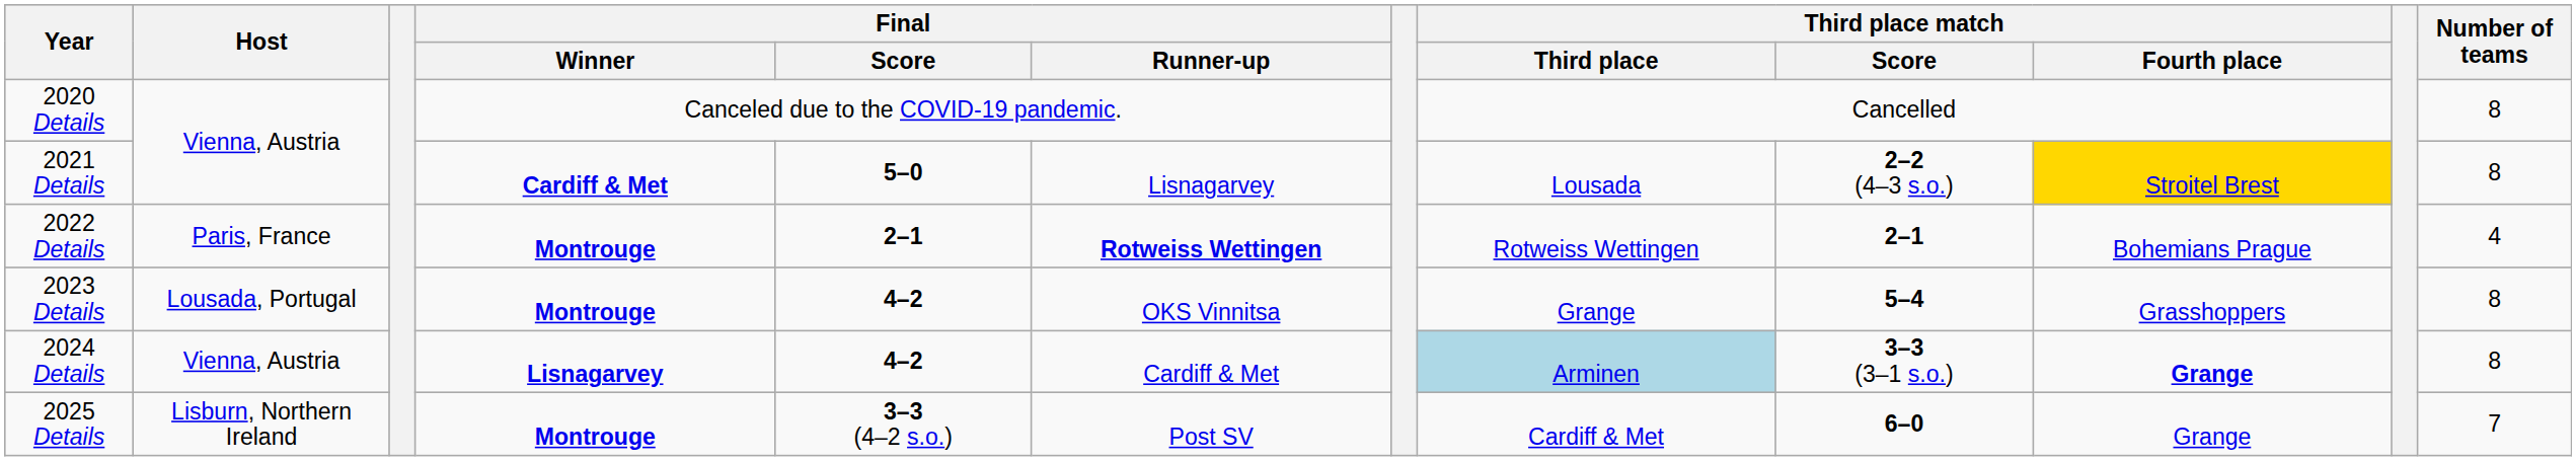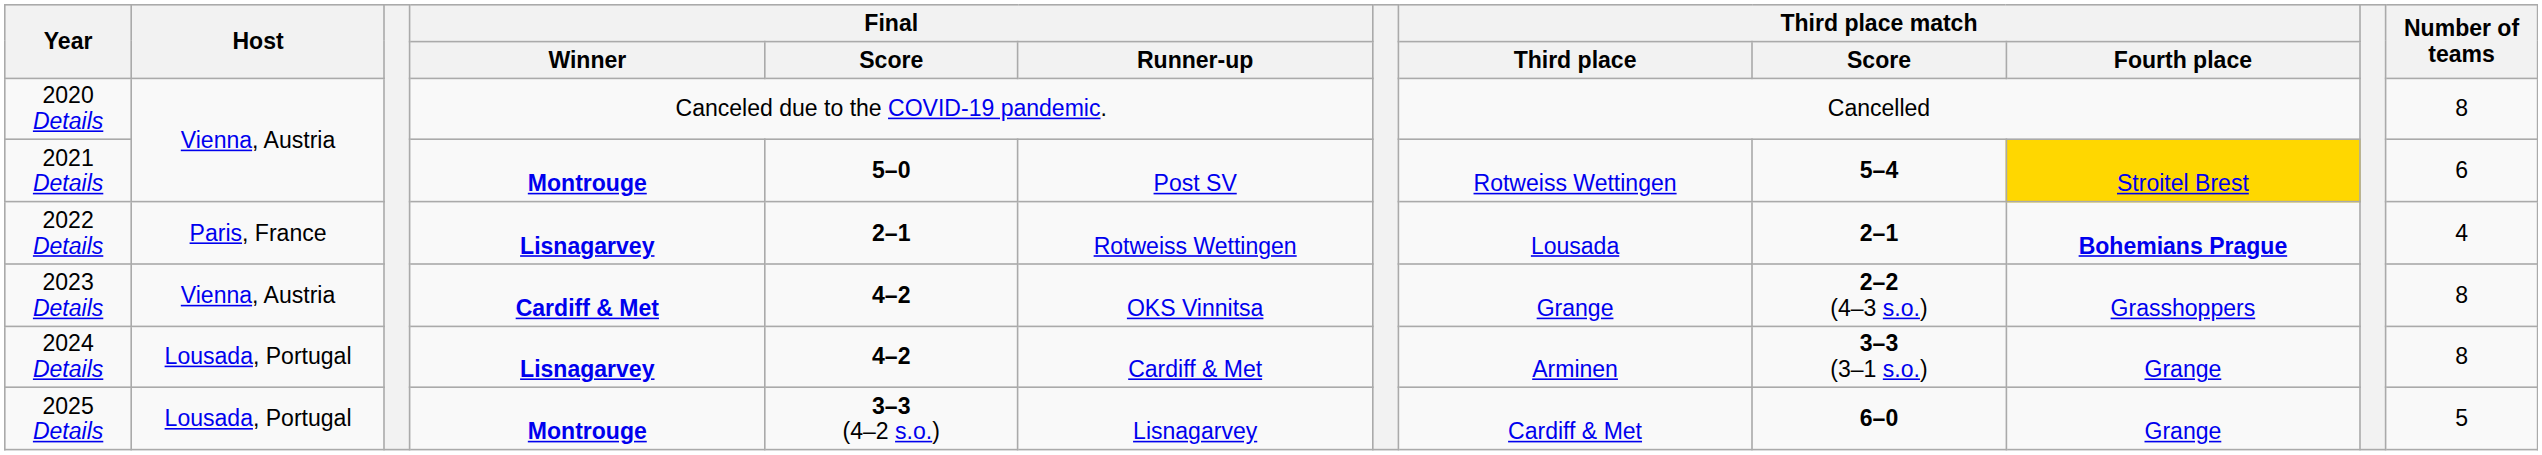2021 Details | Final / Winner: Cardiff & Met -> Montrouge
2021 Details | Final / Runner-up: Lisnagarvey -> Post SV
2021 Details | Third place match / Third place: Lousada -> Rotweiss Wettingen
2021 Details | Third place match / Score: 2–2 (4–3 s.o.) -> 5–4
2021 Details | Number of teams: 8 -> 6
2022 Details | Final / Winner: Montrouge -> Lisnagarvey
2022 Details | Final / Runner-up: bold -> normal
2022 Details | Third place match / Third place: Rotweiss Wettingen -> Lousada
2022 Details | Third place match / Fourth place: normal -> bold
2023 Details | Host: Lousada, Portugal -> Vienna, Austria
2023 Details | Final / Winner: Montrouge -> Cardiff & Met
2023 Details | Third place match / Score: 5–4 -> 2–2 (4–3 s.o.)
2024 Details | Host: Vienna, Austria -> Lousada, Portugal
2024 Details | Third place match / Third place: lightblue background -> no background
2024 Details | Third place match / Fourth place: bold -> normal
2025 Details | Host: Lisburn, Northern Ireland -> Lousada, Portugal
2025 Details | Final / Runner-up: Post SV -> Lisnagarvey
2025 Details | Number of teams: 7 -> 5
